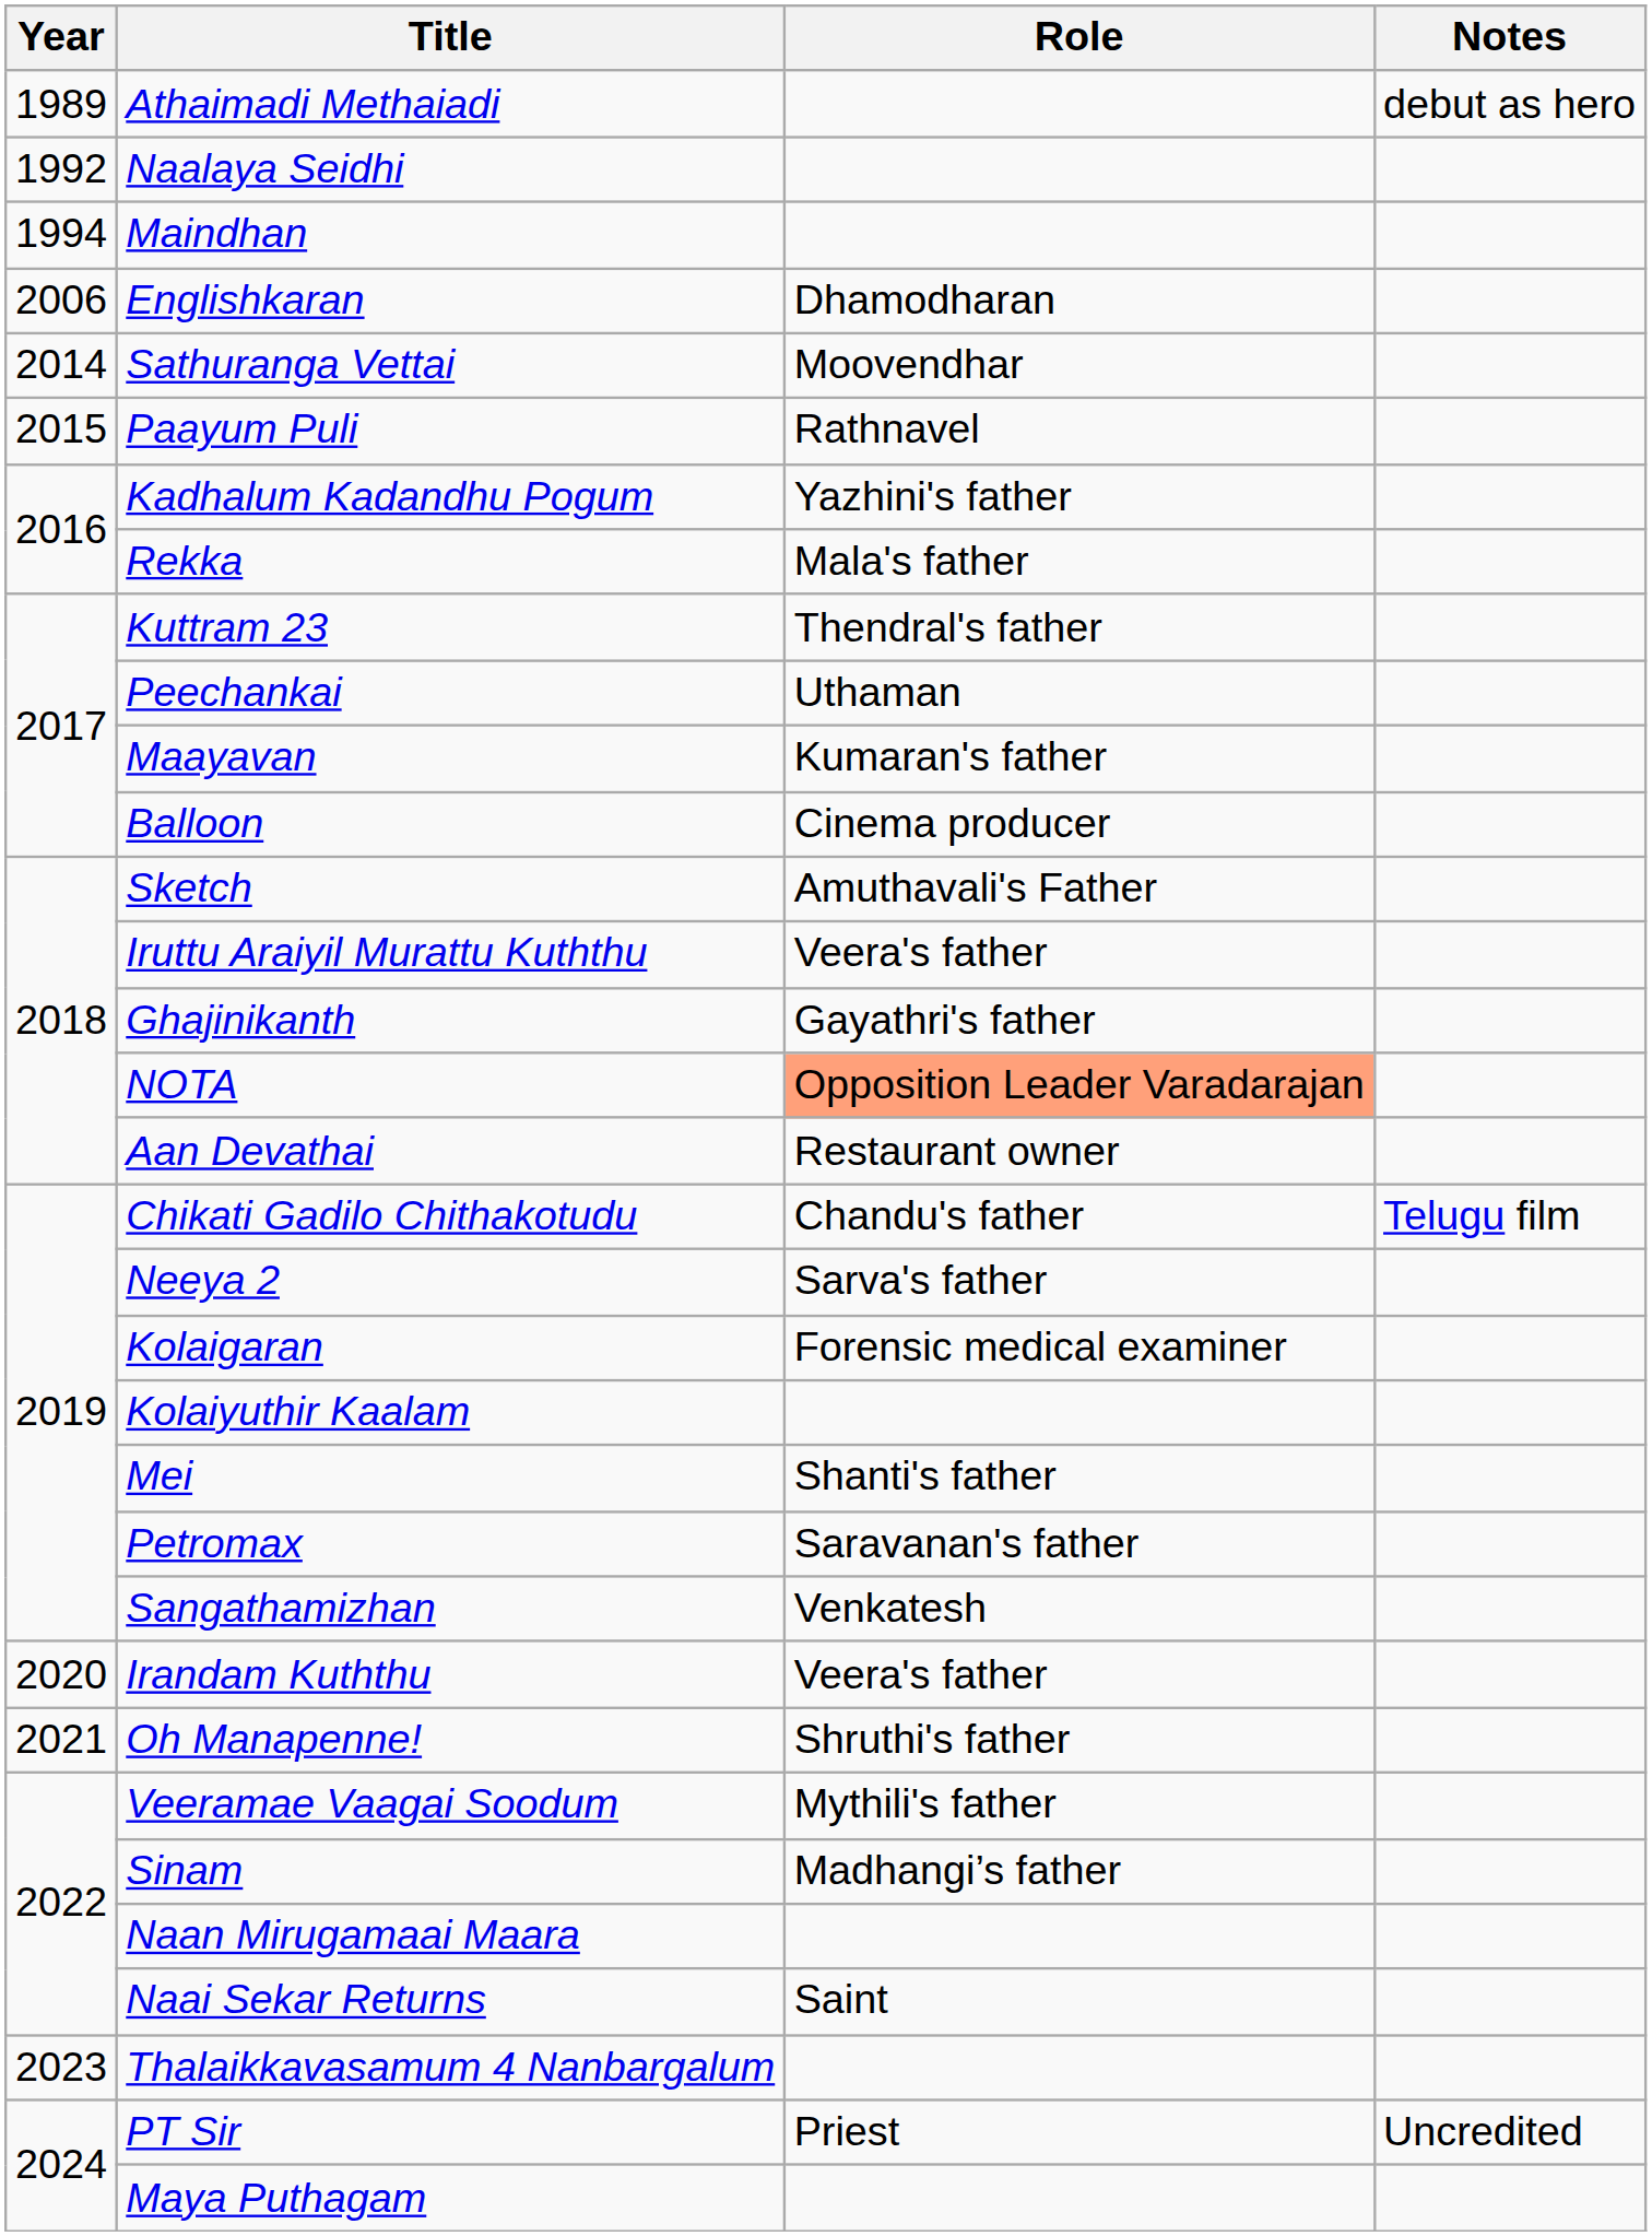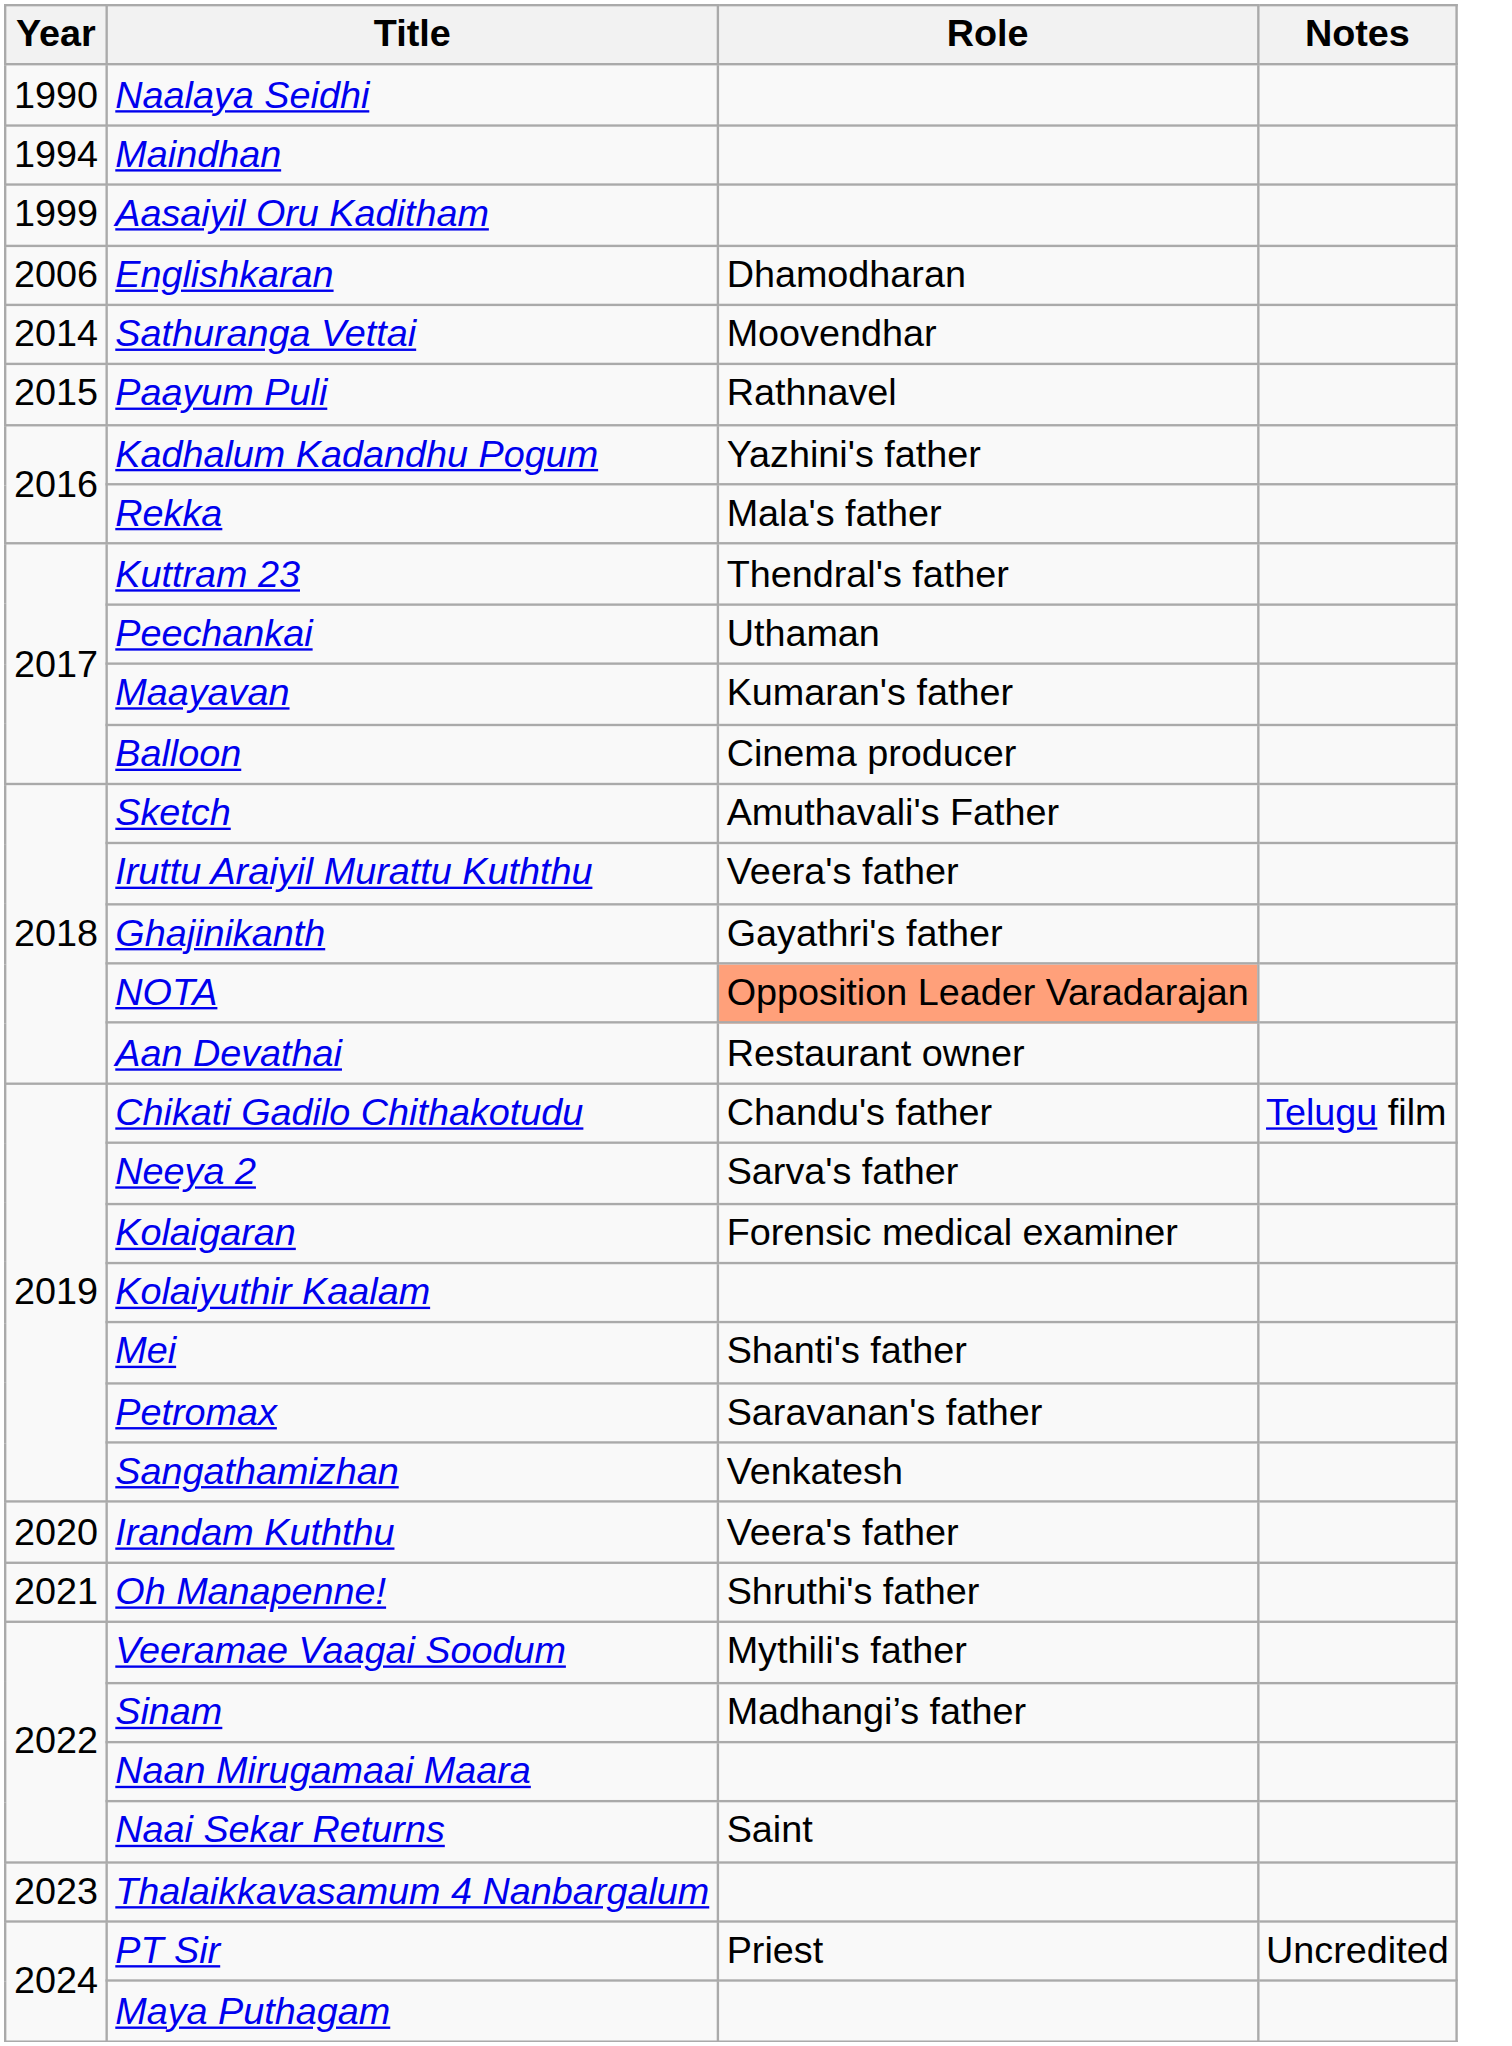- row: 1989 | Athaimadi Methaiadi | debut as hero
Naalaya Seidhi | Year: 1992 -> 1990
+ row: 1999 | Aasaiyil Oru Kaditham
